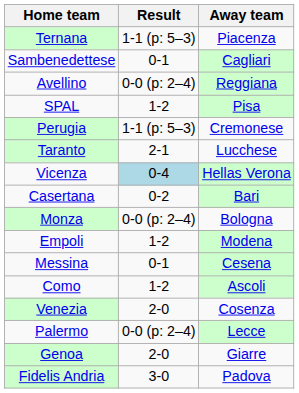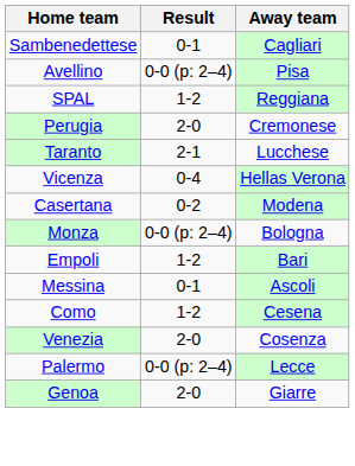- row: Ternana | 1-1 (p: 5–3) | Piacenza
Avellino | Away team: Reggiana -> Pisa
SPAL | Away team: Pisa -> Reggiana
Perugia | Result: 1-1 (p: 5–3) -> 2-0
Vicenza | Result: lightblue background -> no background
Casertana | Away team: Bari -> Modena
Empoli | Away team: Modena -> Bari
Messina | Away team: Cesena -> Ascoli
Como | Away team: Ascoli -> Cesena
- row: Fidelis Andria | 3-0 | Padova
